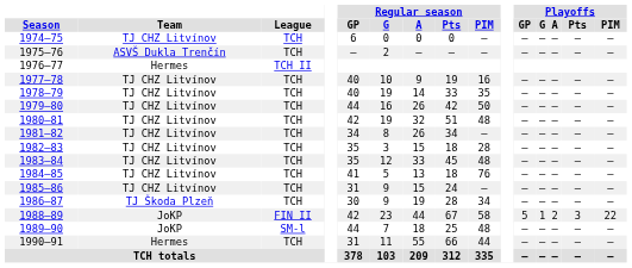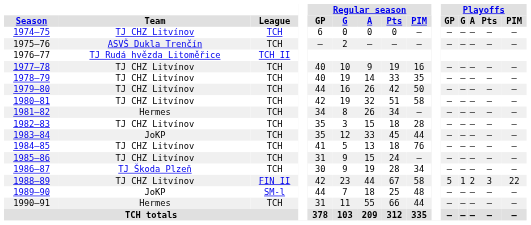1976–77 | Team: Hermes -> TJ Rudá hvězda Litoměřice
1980–81 | Regular season / PIM: 48 -> 58
1981–82 | Team: TJ CHZ Litvínov -> Hermes
1983–84 | Team: TJ CHZ Litvínov -> JoKP
1983–84 | Regular season / PIM: 48 -> 44
1988–89 | Team: JoKP -> TJ CHZ Litvínov
